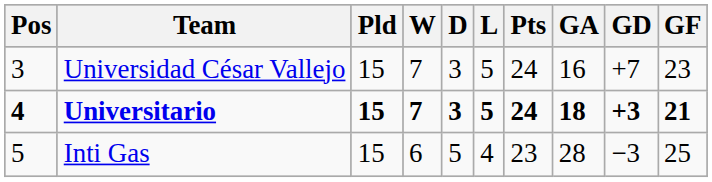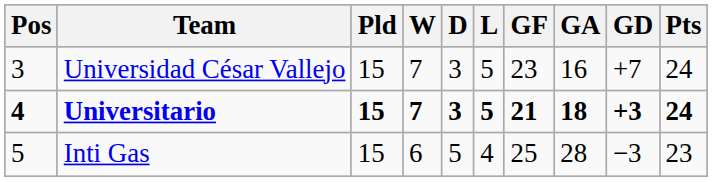columns swapped: GF <-> Pts
